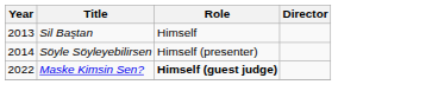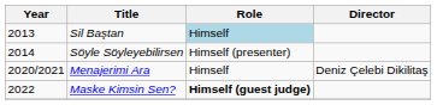Sil Baştan | Role: no background -> lightblue background
+ row: 2020/2021 | Menajerimi Ara | Himself | Deniz Çelebi Dikilitaş
